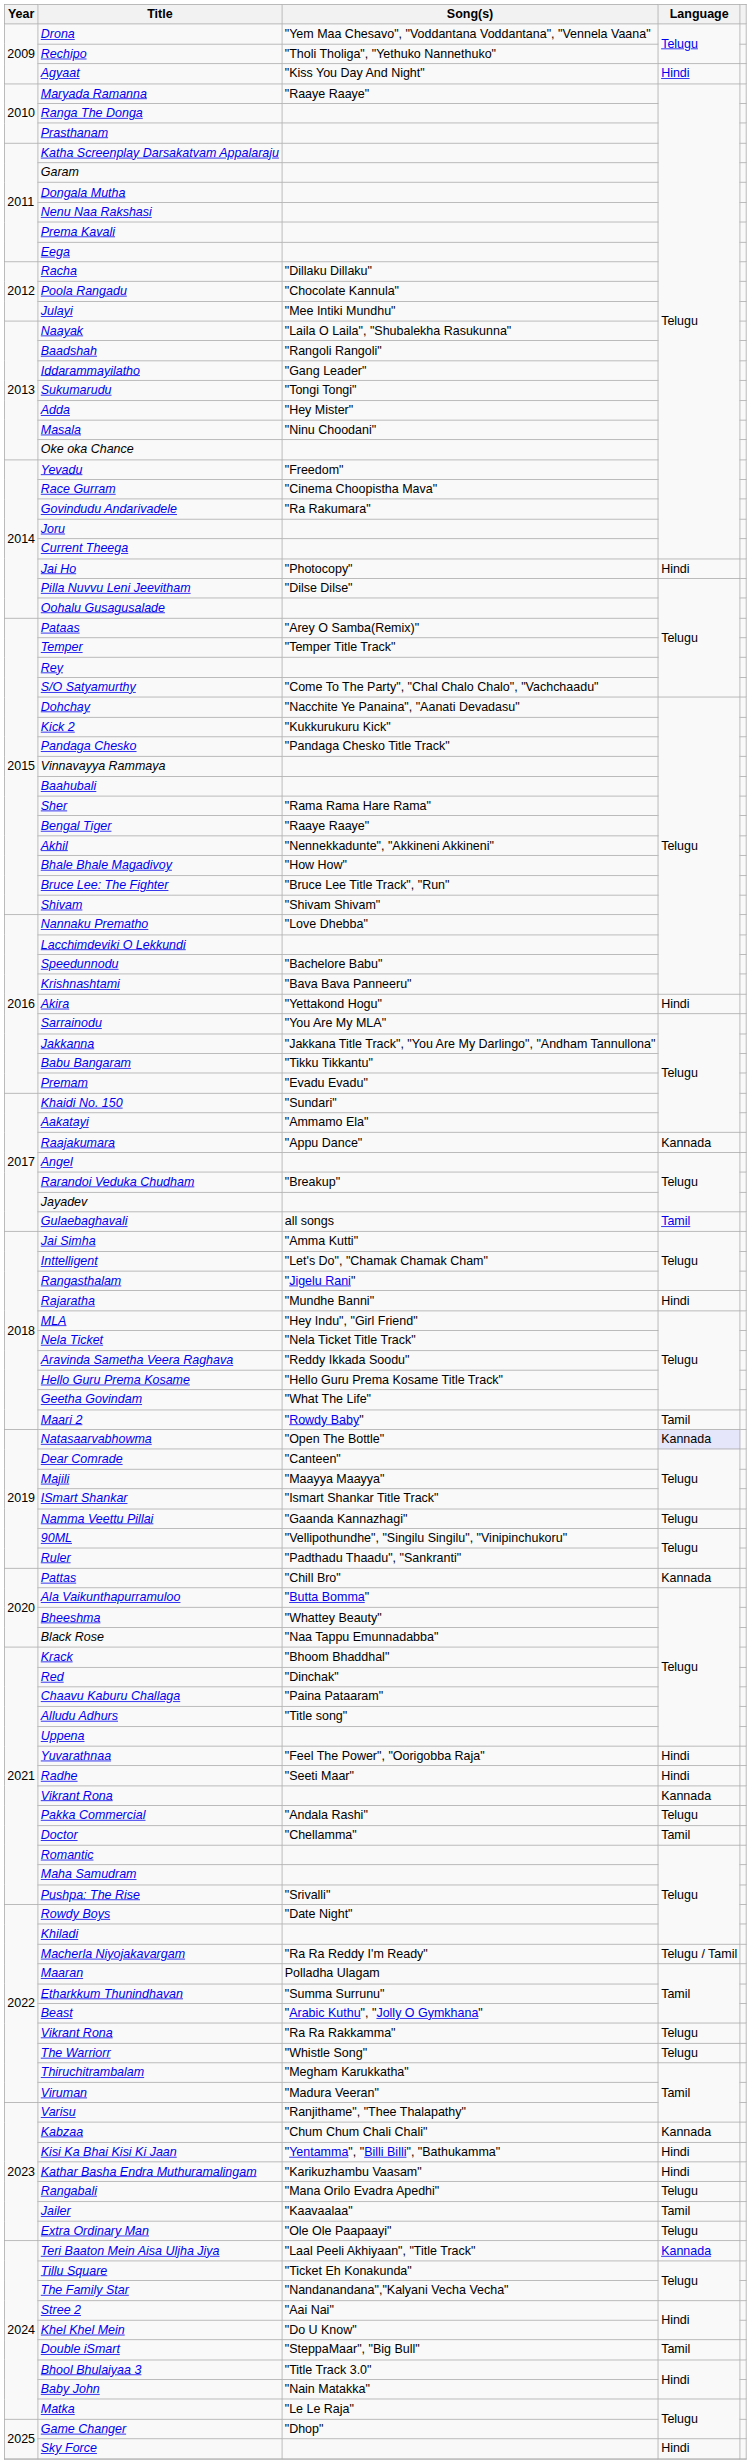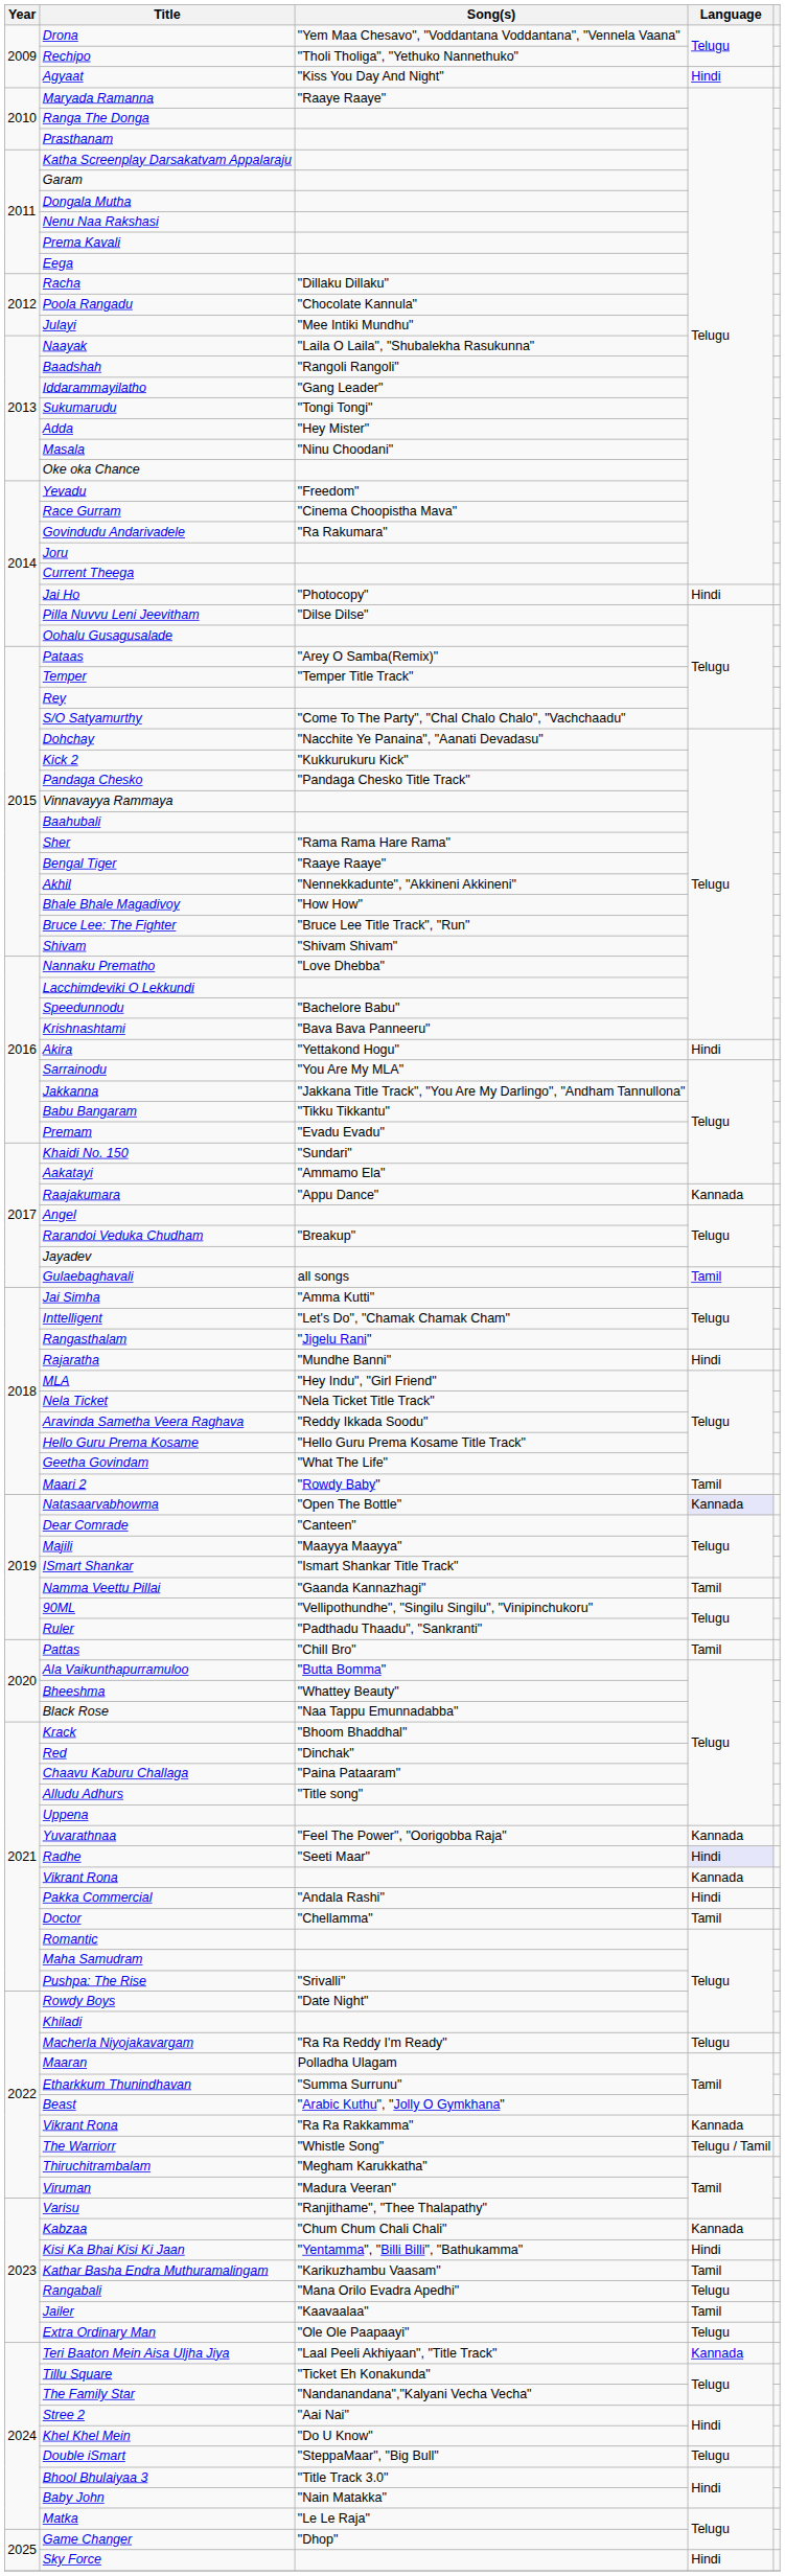Namma Veettu Pillai | Language: Telugu -> Tamil
Pattas | Language: Kannada -> Tamil
Yuvarathnaa | Language: Hindi -> Kannada
Radhe | Language: no background -> lavender background
Pakka Commercial | Language: Telugu -> Hindi
Macherla Niyojakavargam | Language: Telugu / Tamil -> Telugu
Vikrant Rona / "Ra Ra Rakkamma" | Language: Telugu -> Kannada
The Warriorr | Language: Telugu -> Telugu / Tamil
Kathar Basha Endra Muthuramalingam | Language: Hindi -> Tamil
Double iSmart | Language: Tamil -> Telugu
